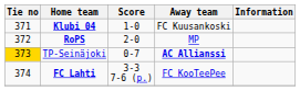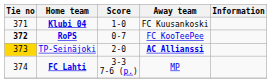RoPS | Tie no: normal -> bold
RoPS | Score: 2-0 -> 0-7
RoPS | Away team: MP -> FC KooTeePee
TP-Seinäjoki | Score: 0-7 -> 2-0
FC Lahti | Away team: FC KooTeePee -> MP
